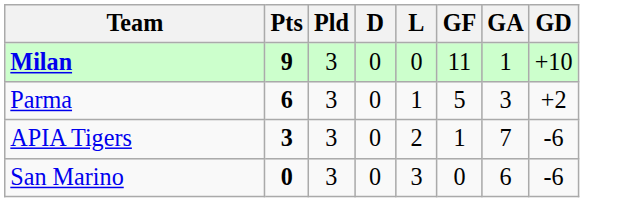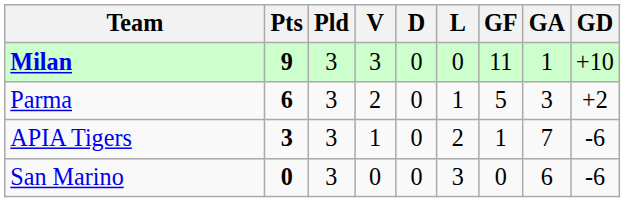+ column: V | 3 | 2 | 1 | 0
